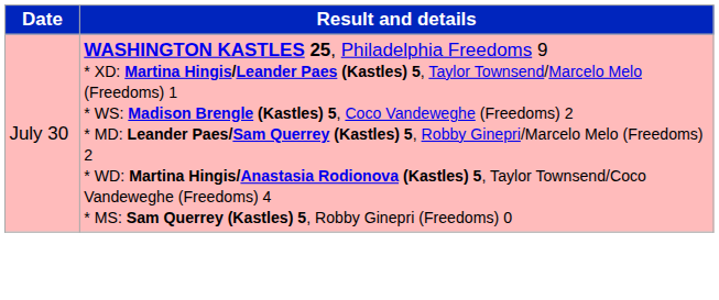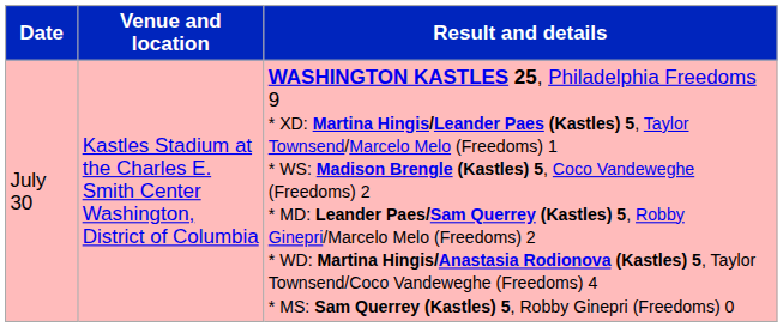+ column: Venue and location | Kastles Stadium at the Charles E. Smith Center Washington, District of Columbia
